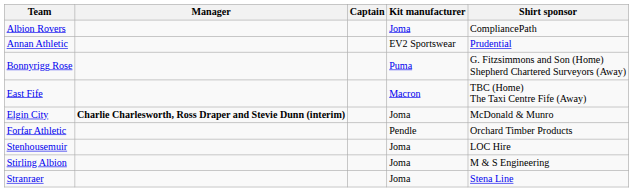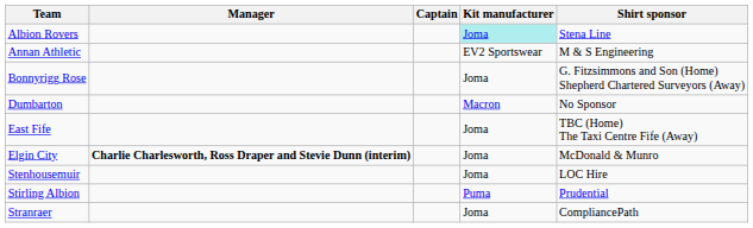Albion Rovers | Kit manufacturer: no background -> paleturquoise background
Albion Rovers | Shirt sponsor: CompliancePath -> Stena Line
Annan Athletic | Shirt sponsor: Prudential -> M & S Engineering
Bonnyrigg Rose | Kit manufacturer: Puma -> Joma
+ row: Dumbarton | Macron | No Sponsor
East Fife | Kit manufacturer: Macron -> Joma
- row: Forfar Athletic | Pendle | Orchard Timber Products
Stirling Albion | Kit manufacturer: Joma -> Puma
Stirling Albion | Shirt sponsor: M & S Engineering -> Prudential
Stranraer | Shirt sponsor: Stena Line -> CompliancePath
